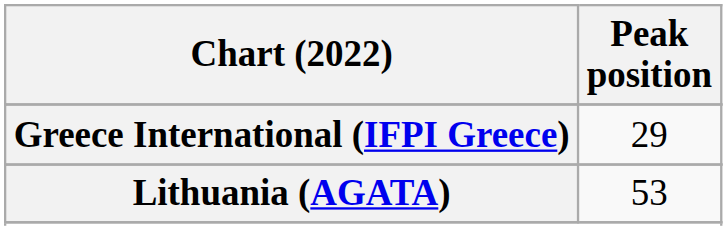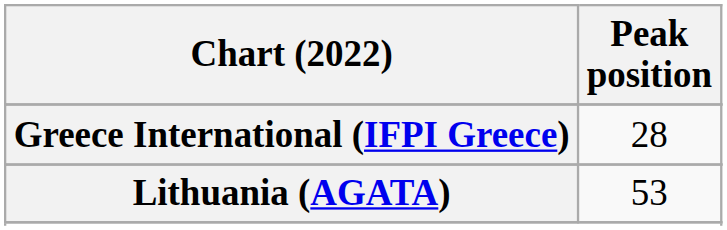Greece International (IFPI Greece) | Peak position: 29 -> 28
